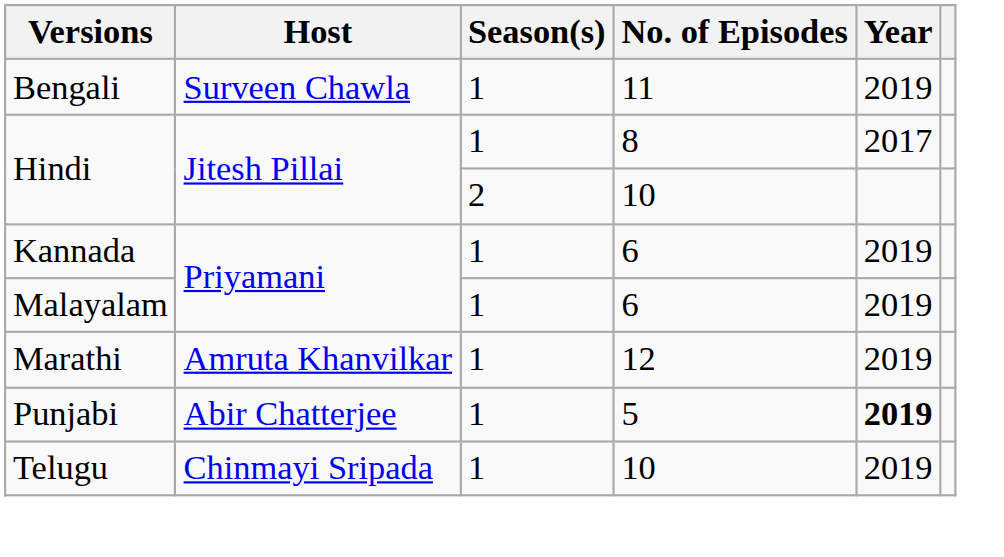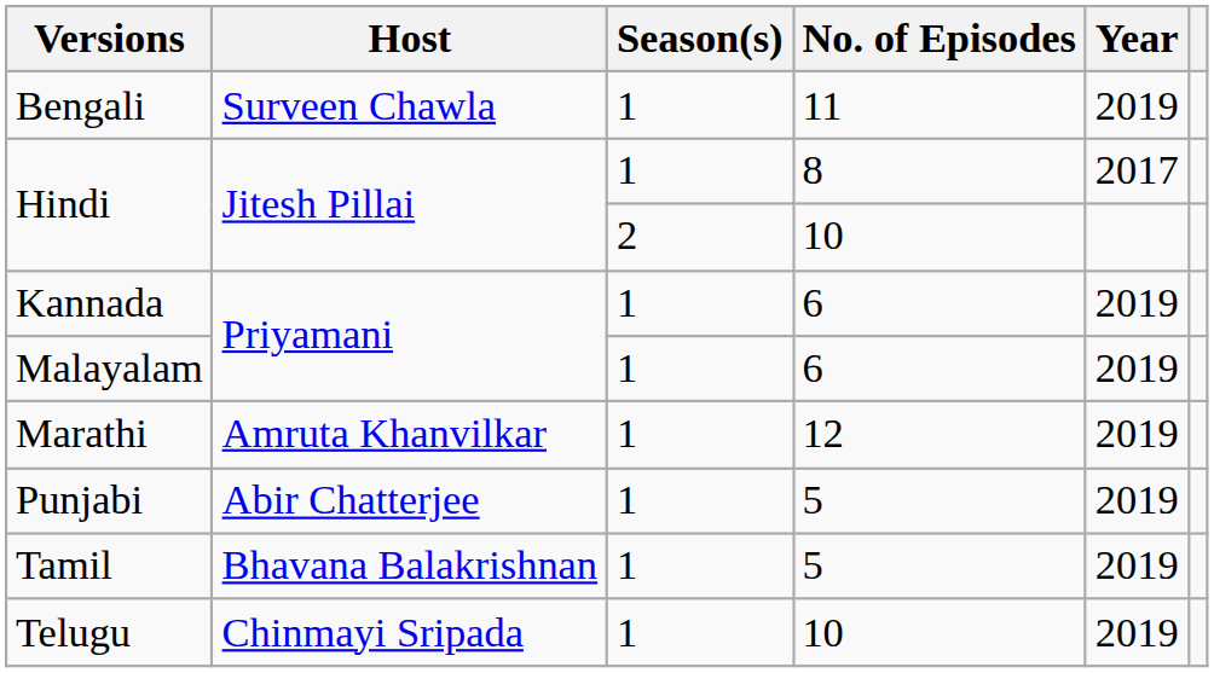Punjabi | Year: bold -> normal
+ row: Tamil | Bhavana Balakrishnan | 1 | 5 | 2019
